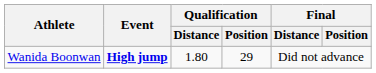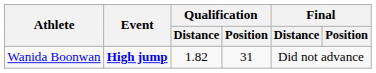Wanida Boonwan | Qualification / Distance: 1.80 -> 1.82
Wanida Boonwan | Qualification / Position: 29 -> 31
